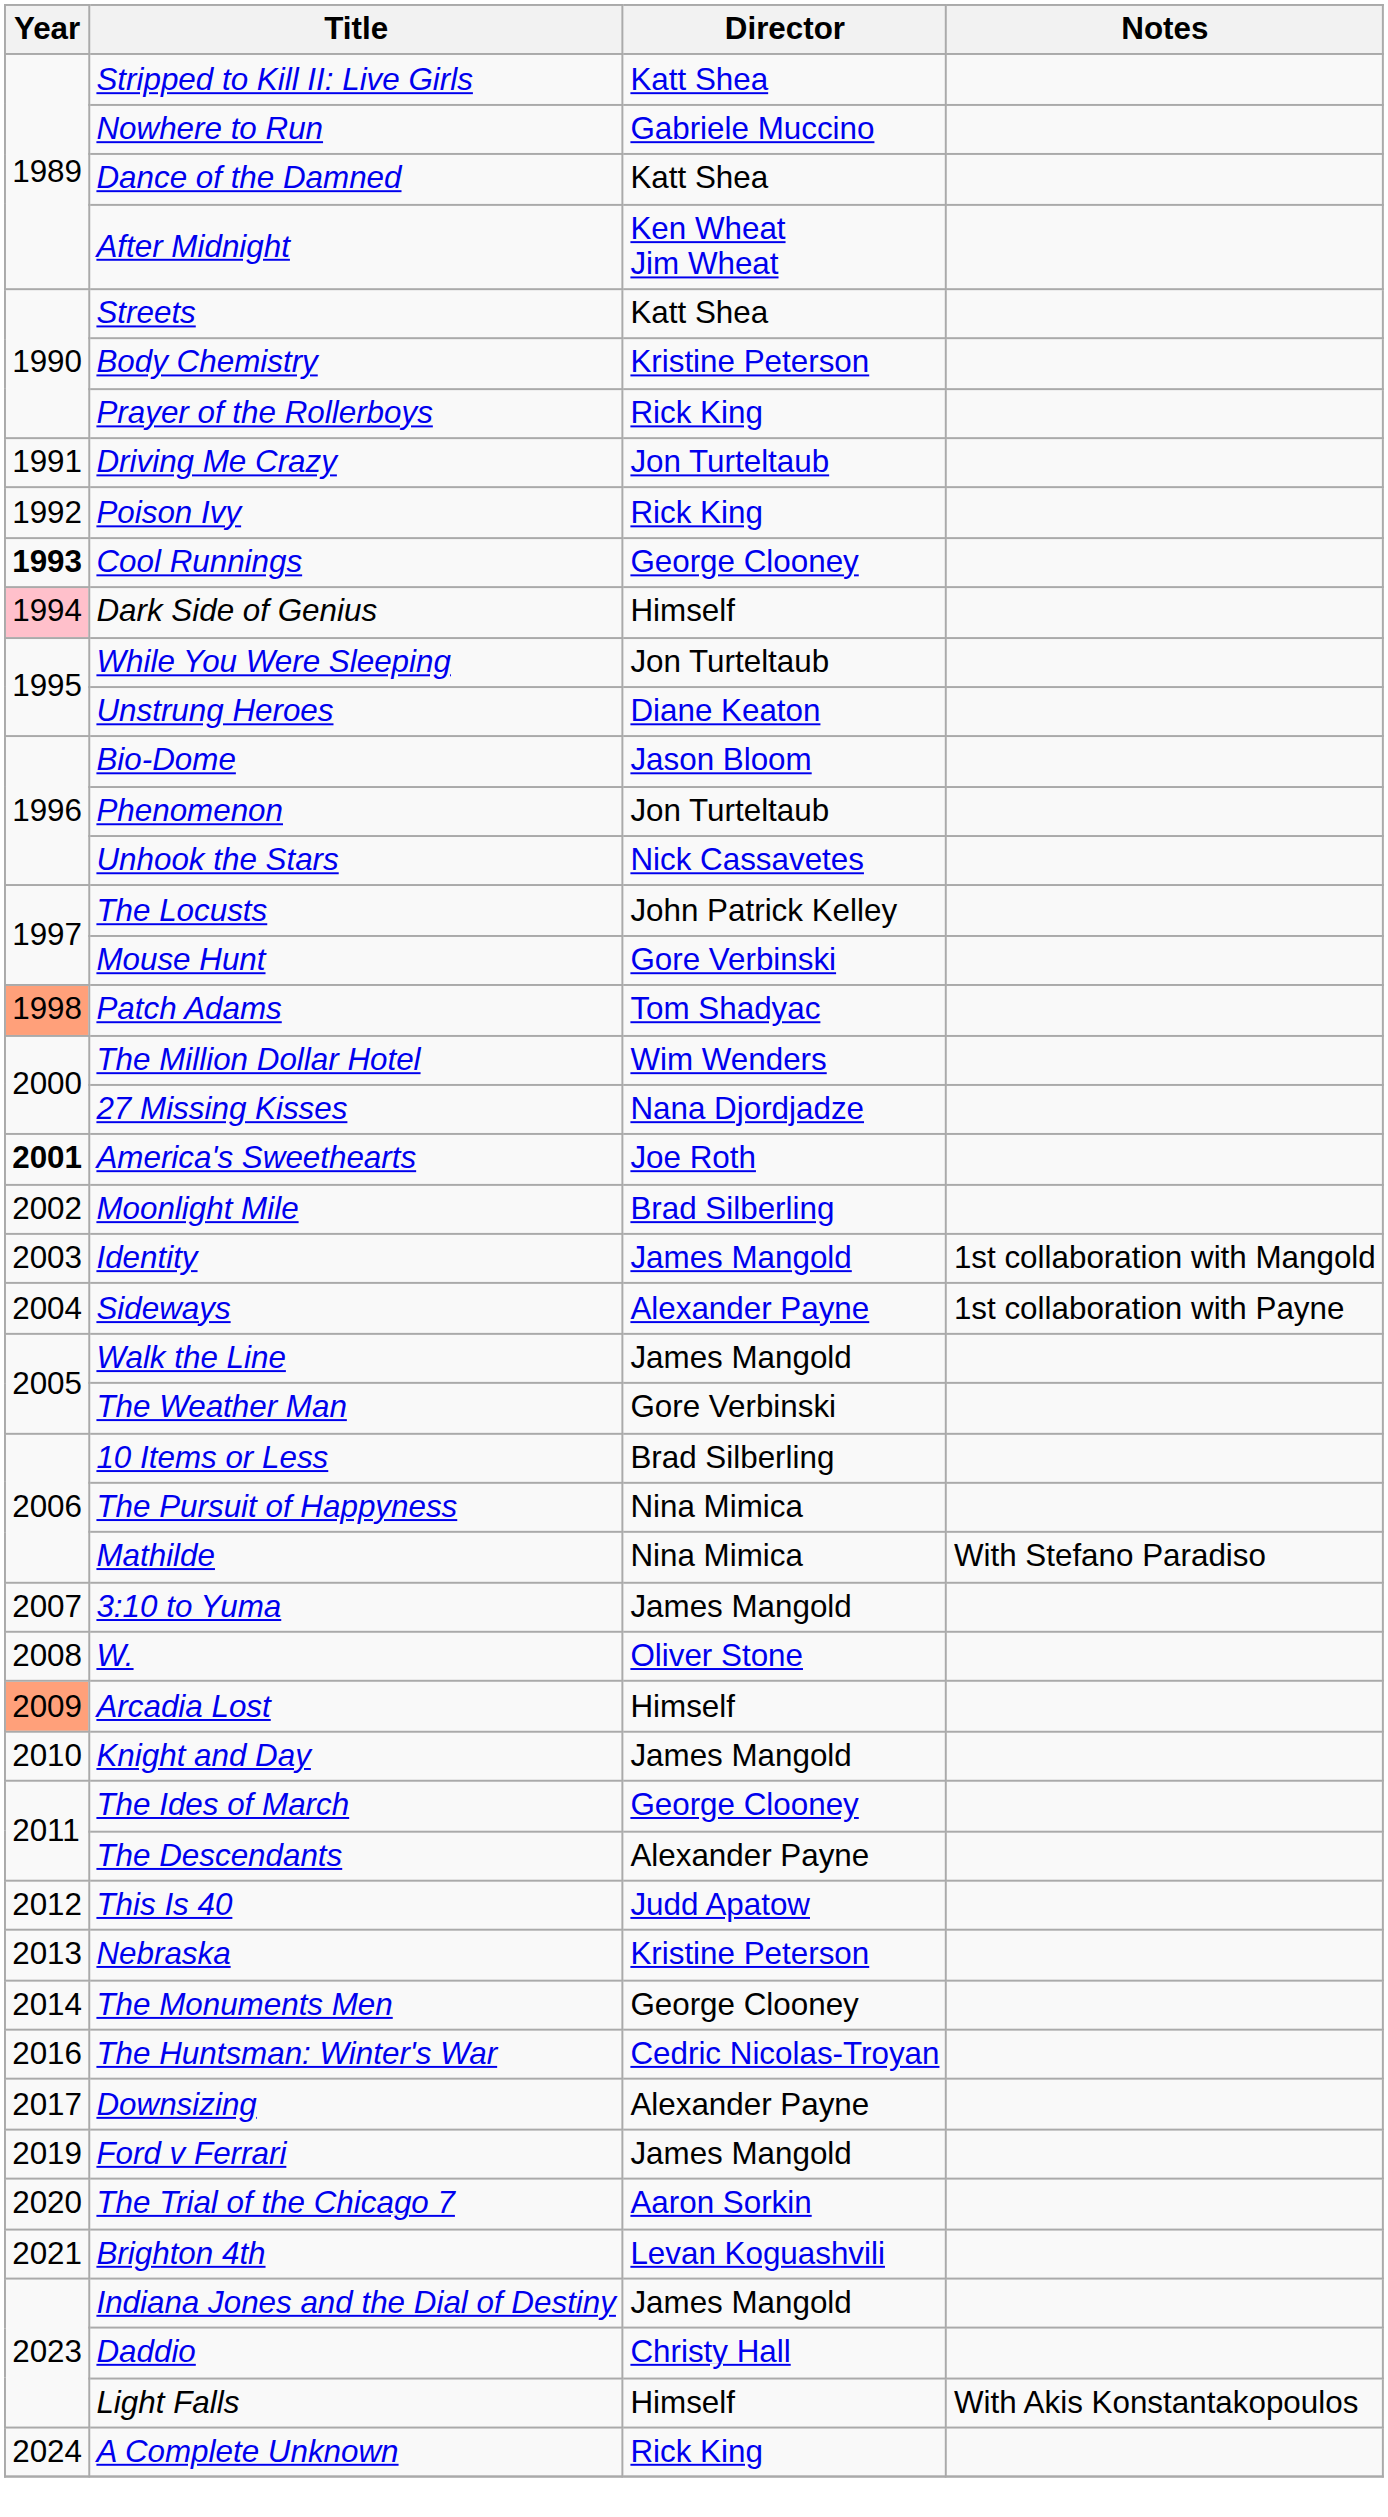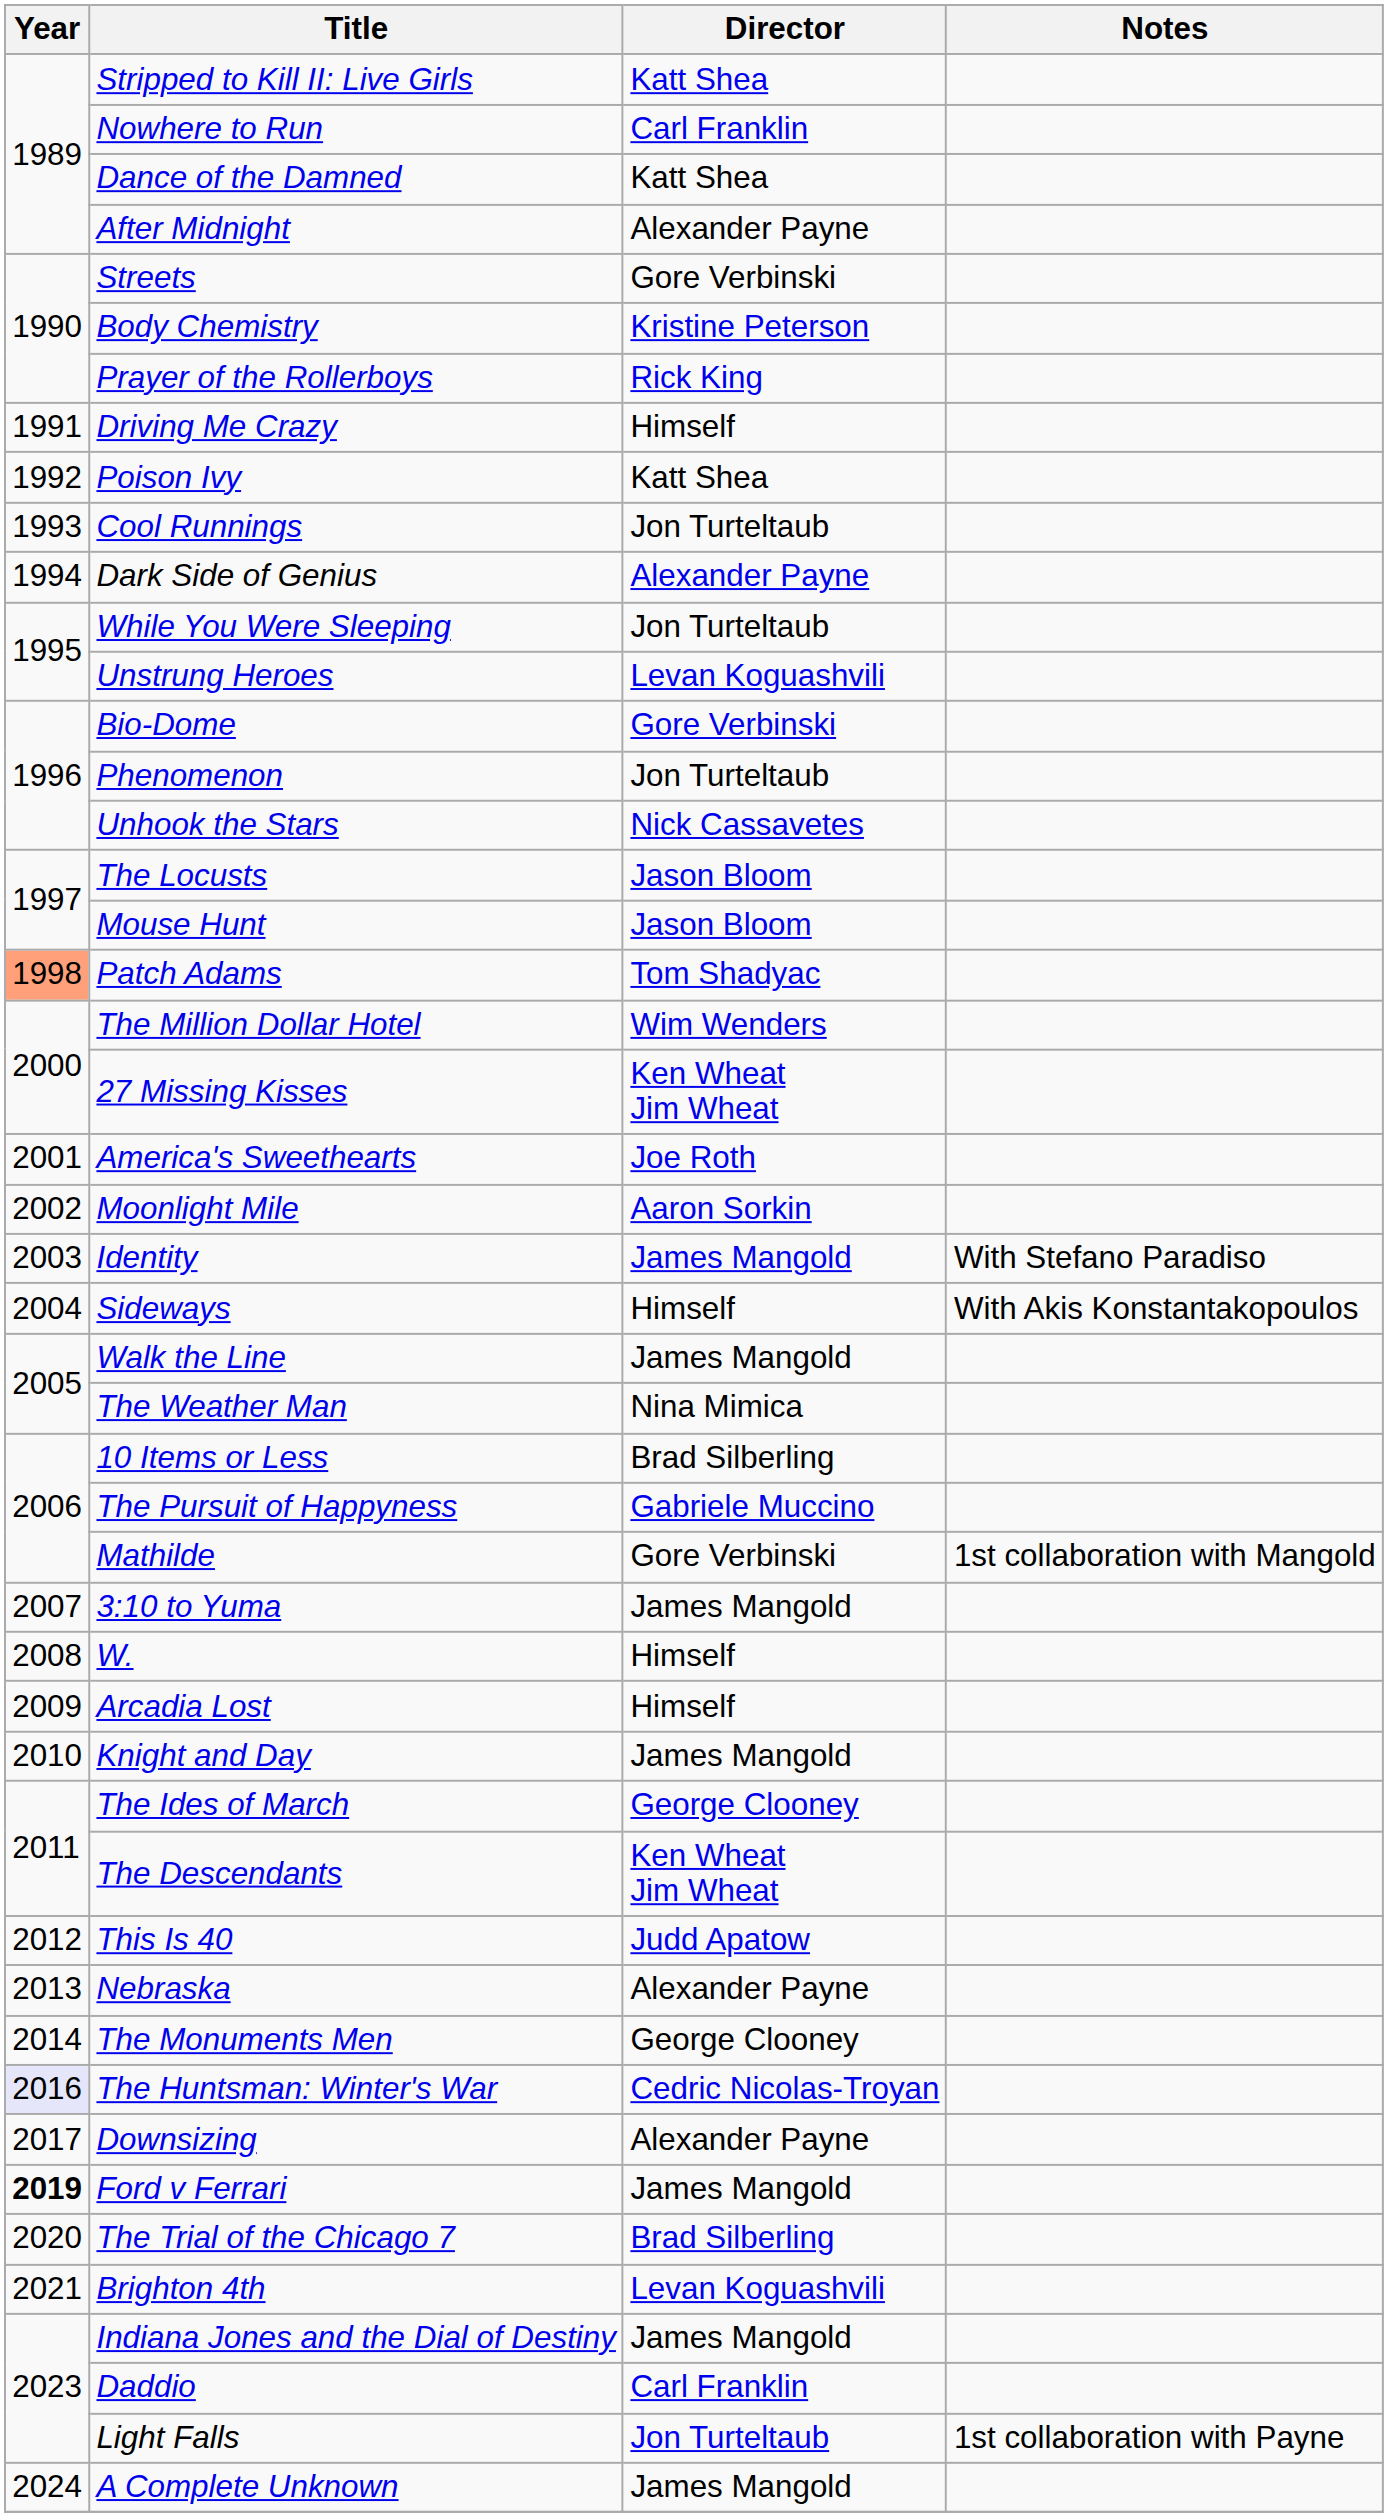Nowhere to Run | Director: Gabriele Muccino -> Carl Franklin
After Midnight | Director: Ken Wheat Jim Wheat -> Alexander Payne
Streets | Director: Katt Shea -> Gore Verbinski
Driving Me Crazy | Director: Jon Turteltaub -> Himself
Poison Ivy | Director: Rick King -> Katt Shea
Cool Runnings | Year: bold -> normal
Cool Runnings | Director: George Clooney -> Jon Turteltaub
Dark Side of Genius | Year: pink background -> no background
Dark Side of Genius | Director: Himself -> Alexander Payne
Unstrung Heroes | Director: Diane Keaton -> Levan Koguashvili
Bio-Dome | Director: Jason Bloom -> Gore Verbinski
The Locusts | Director: John Patrick Kelley -> Jason Bloom
Mouse Hunt | Director: Gore Verbinski -> Jason Bloom
27 Missing Kisses | Director: Nana Djordjadze -> Ken Wheat Jim Wheat
America's Sweethearts | Year: bold -> normal
Moonlight Mile | Director: Brad Silberling -> Aaron Sorkin
Identity | Notes: 1st collaboration with Mangold -> With Stefano Paradiso
Sideways | Director: Alexander Payne -> Himself
Sideways | Notes: 1st collaboration with Payne -> With Akis Konstantakopoulos
The Weather Man | Director: Gore Verbinski -> Nina Mimica
The Pursuit of Happyness | Director: Nina Mimica -> Gabriele Muccino
Mathilde | Director: Nina Mimica -> Gore Verbinski
Mathilde | Notes: With Stefano Paradiso -> 1st collaboration with Mangold
W. | Director: Oliver Stone -> Himself
Arcadia Lost | Year: lightsalmon background -> no background
The Descendants | Director: Alexander Payne -> Ken Wheat Jim Wheat
Nebraska | Director: Kristine Peterson -> Alexander Payne
The Huntsman: Winter's War | Year: no background -> lavender background
Ford v Ferrari | Year: normal -> bold
The Trial of the Chicago 7 | Director: Aaron Sorkin -> Brad Silberling
Daddio | Director: Christy Hall -> Carl Franklin
Light Falls | Director: Himself -> Jon Turteltaub
Light Falls | Notes: With Akis Konstantakopoulos -> 1st collaboration with Payne
A Complete Unknown | Director: Rick King -> James Mangold
